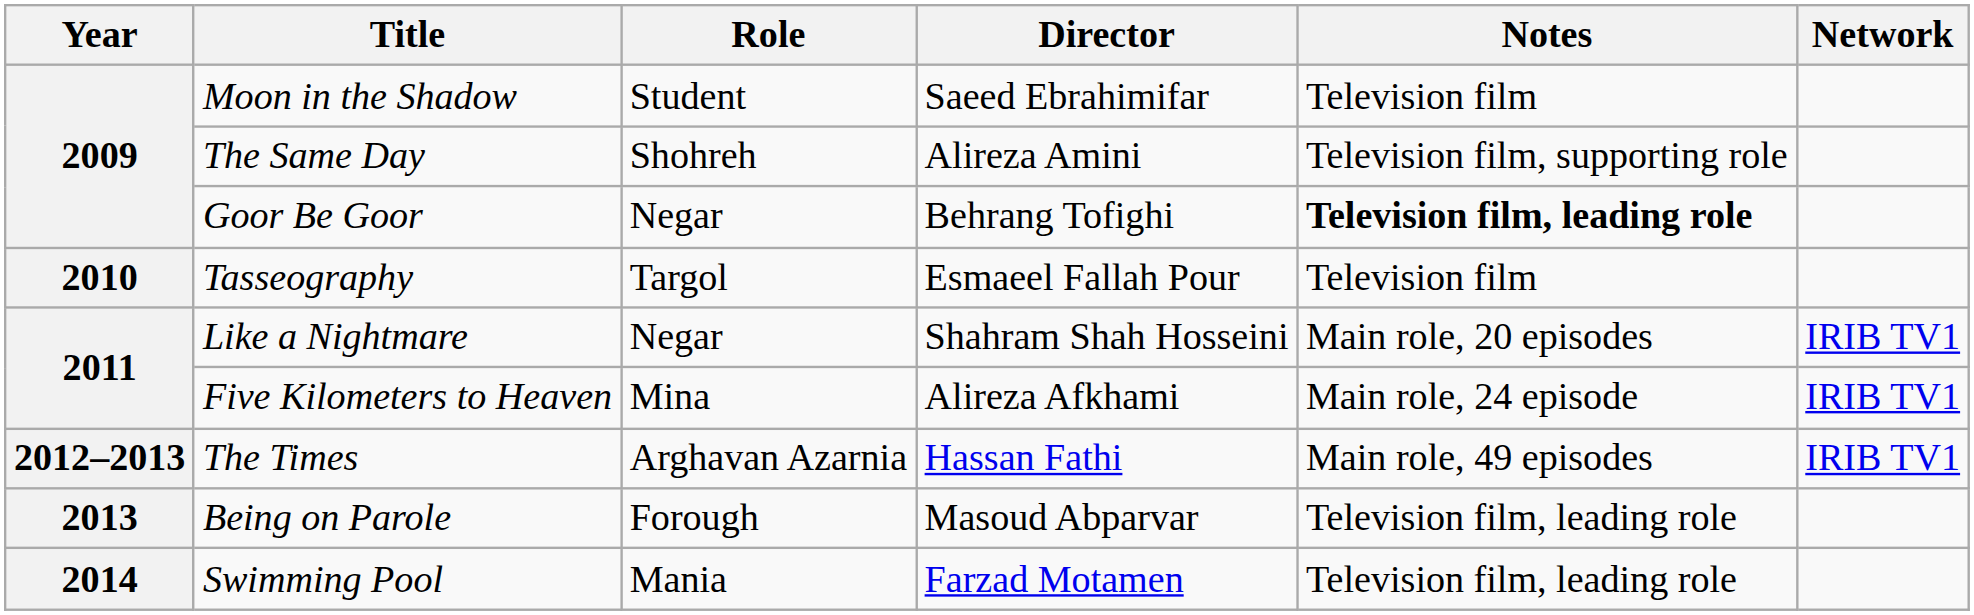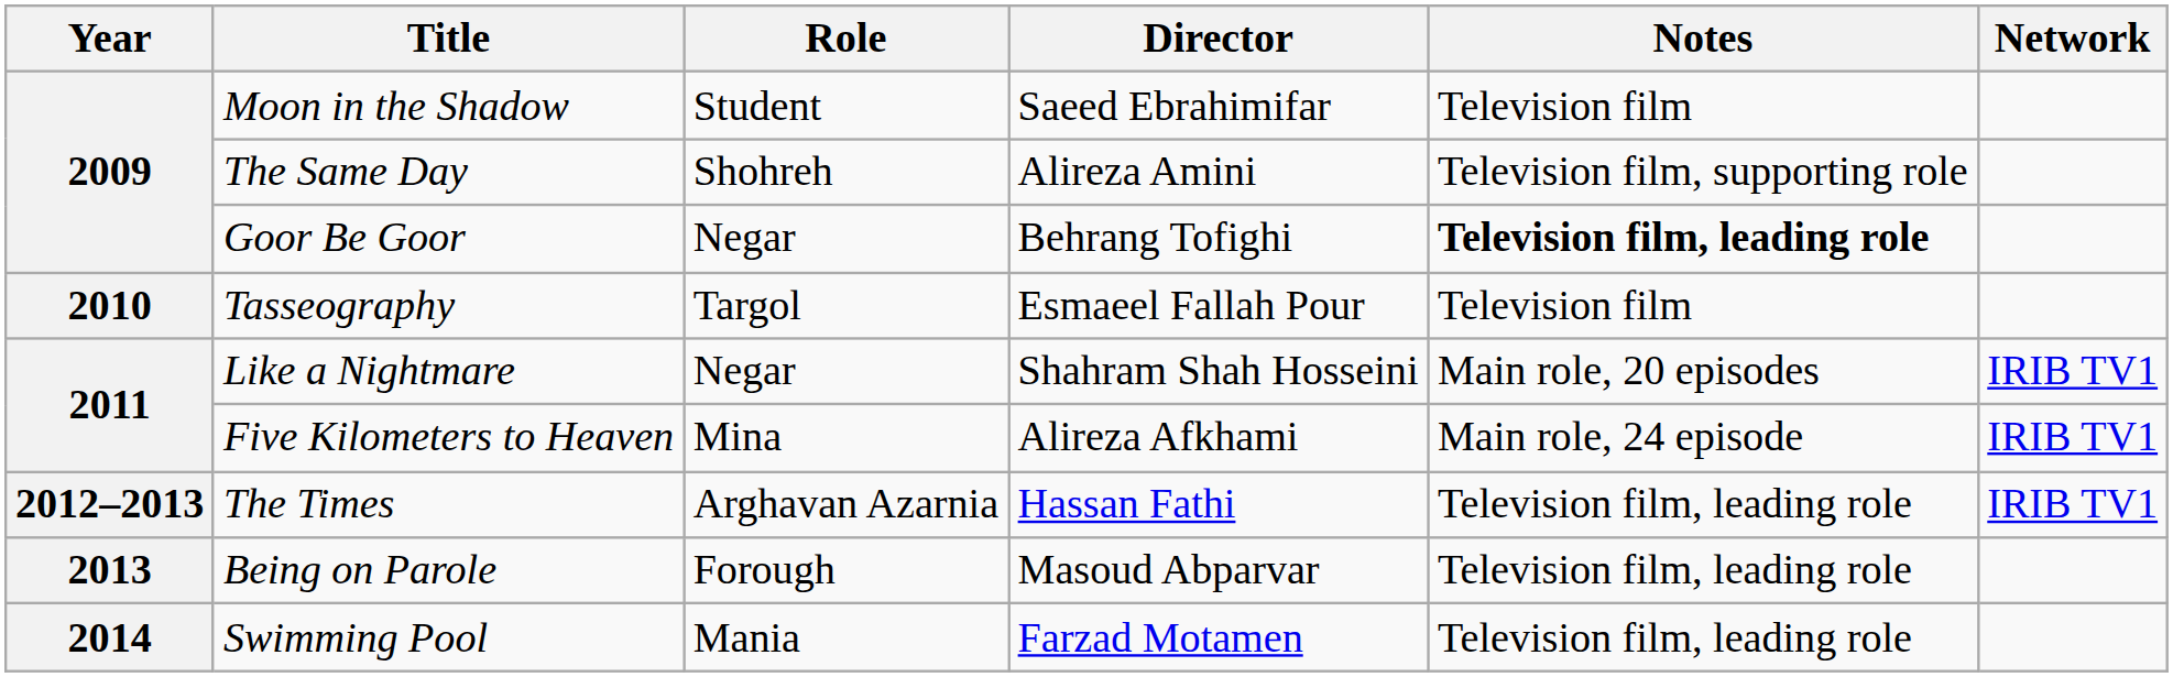The Times | Notes: Main role, 49 episodes -> Television film, leading role
